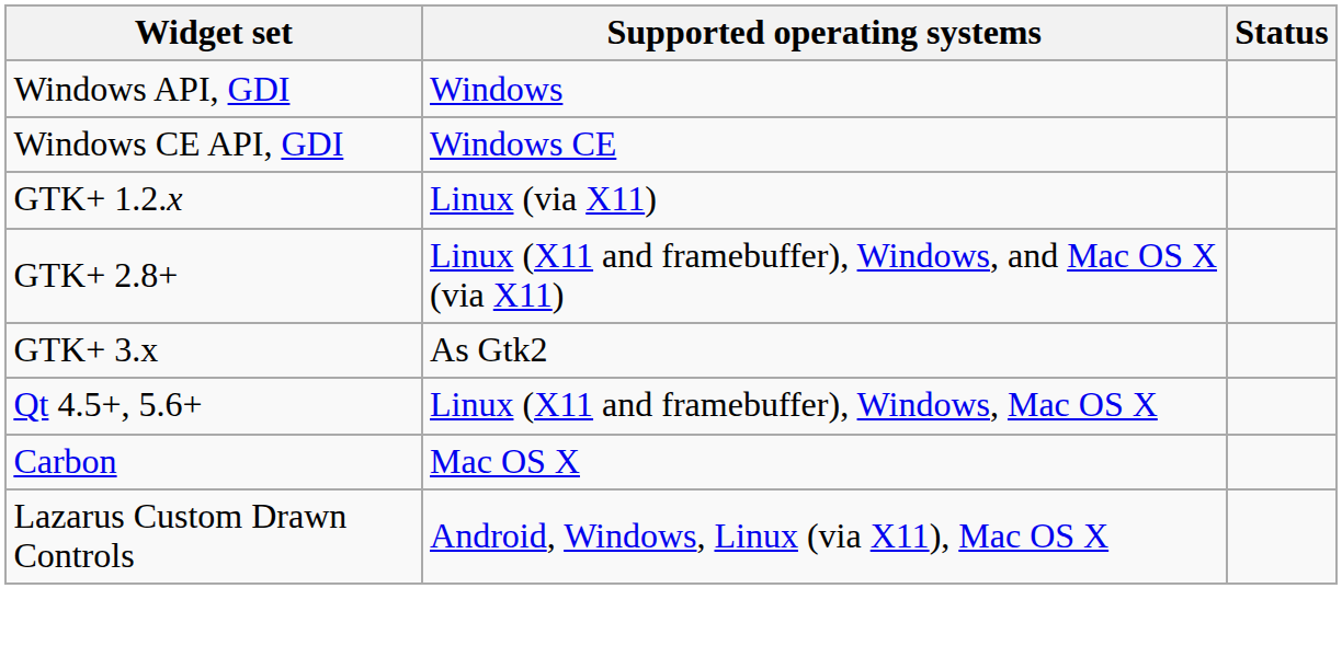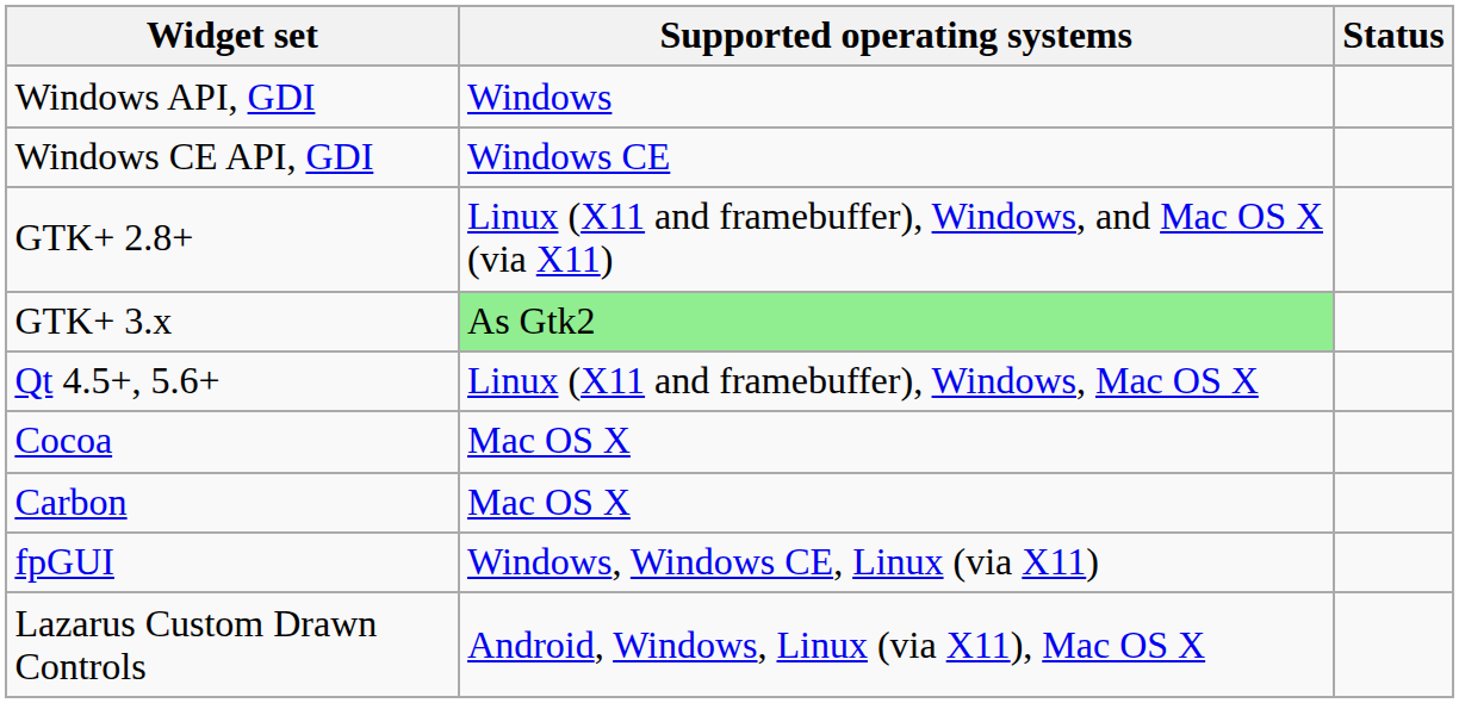- row: GTK+ 1.2.x | Linux (via X11)
GTK+ 3.x | Supported operating systems: no background -> lightgreen background
+ row: Cocoa | Mac OS X
+ row: fpGUI | Windows, Windows CE, Linux (via X11)
